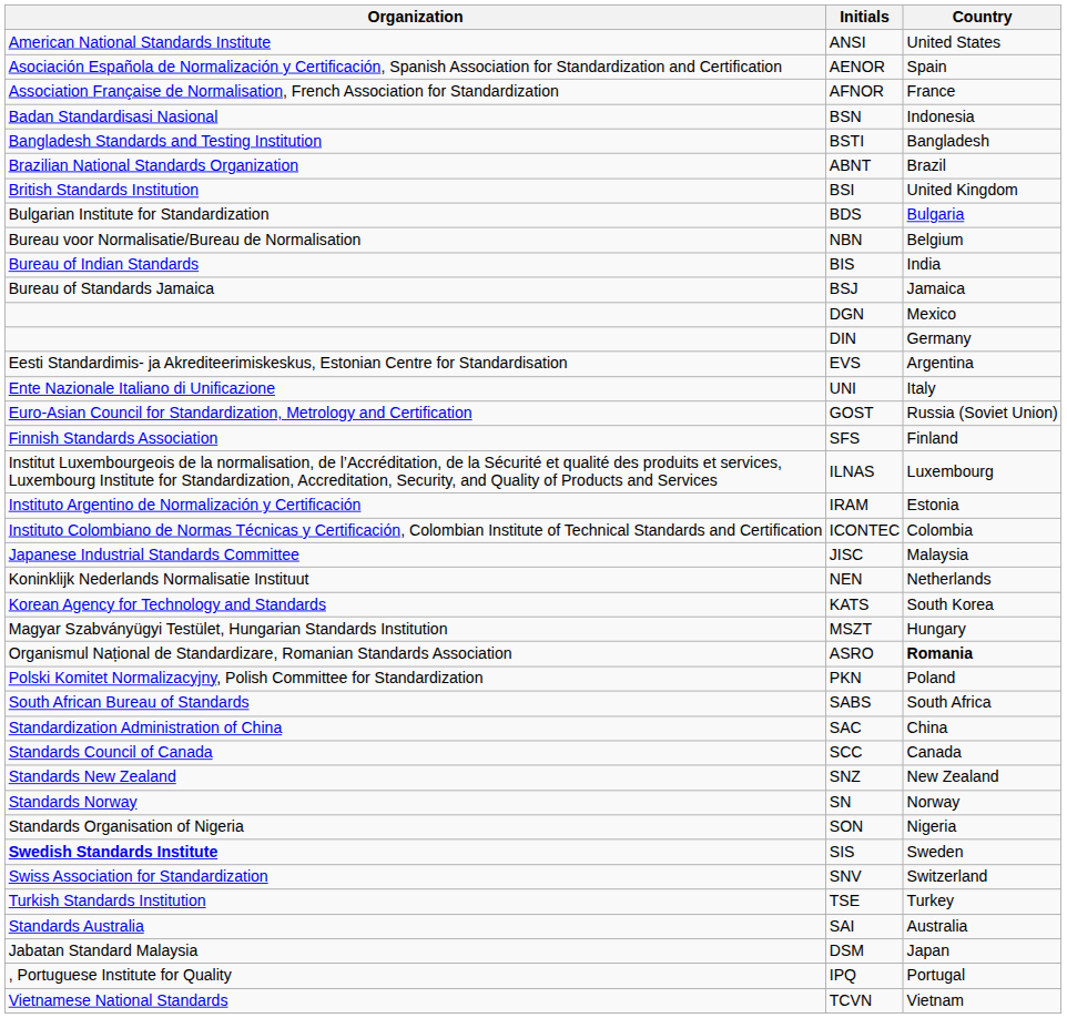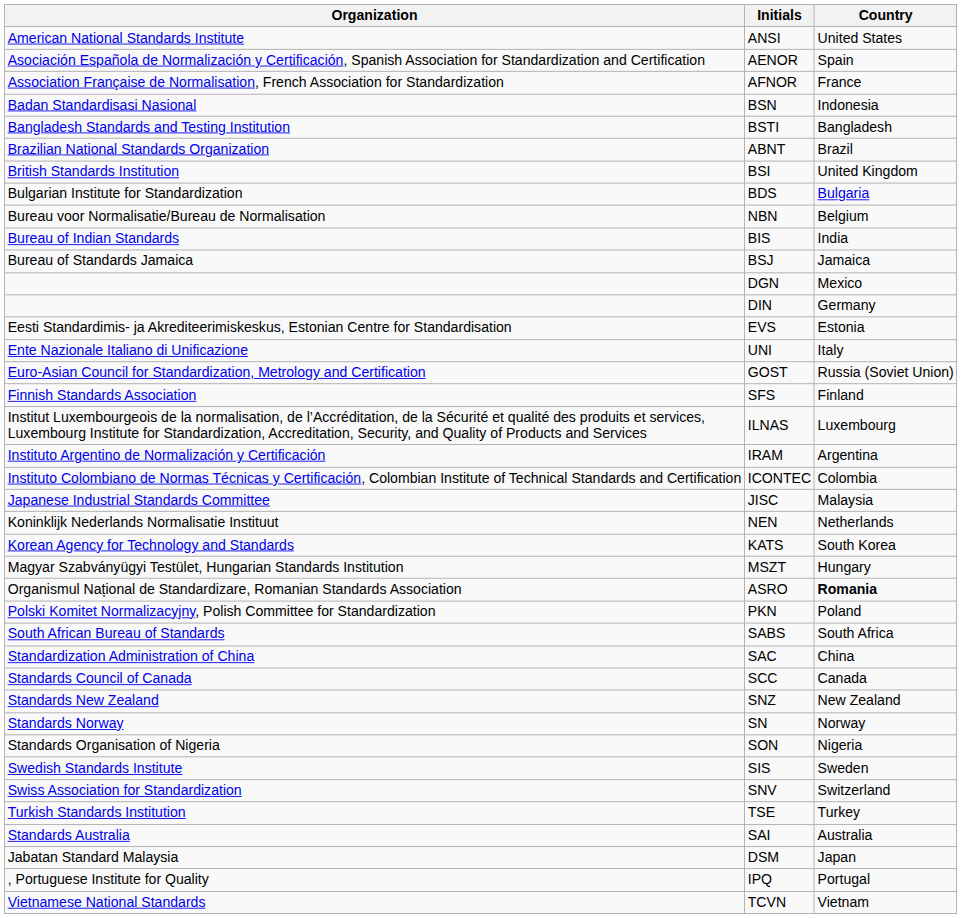EVS | Country: Argentina -> Estonia
IRAM | Country: Estonia -> Argentina
SIS | Organization: bold -> normal
